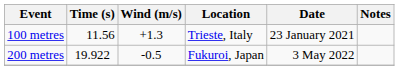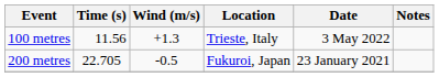100 metres | Date: 23 January 2021 -> 3 May 2022
200 metres | Time (s): 19.922 -> 22.705
200 metres | Date: 3 May 2022 -> 23 January 2021
